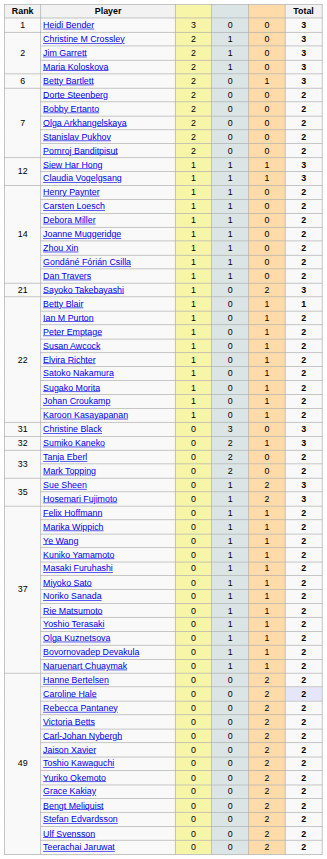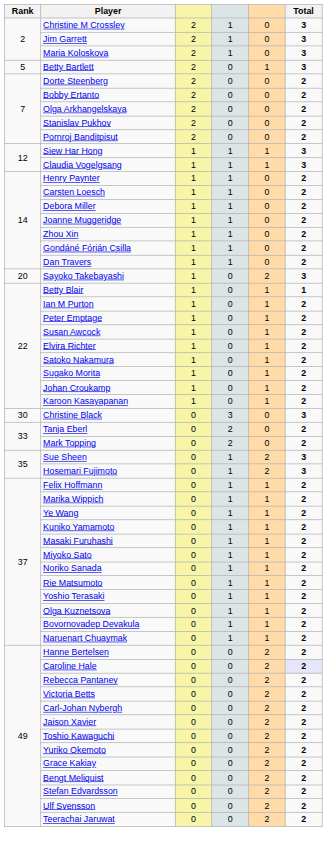- row: 1 | Heidi Bender | 3 | 0 | 0 | 3
Betty Bartlett | Rank: 6 -> 5
Sayoko Takebayashi | Rank: 21 -> 20
Christine Black | Rank: 31 -> 30
- row: 32 | Sumiko Kaneko | 0 | 2 | 1 | 3
